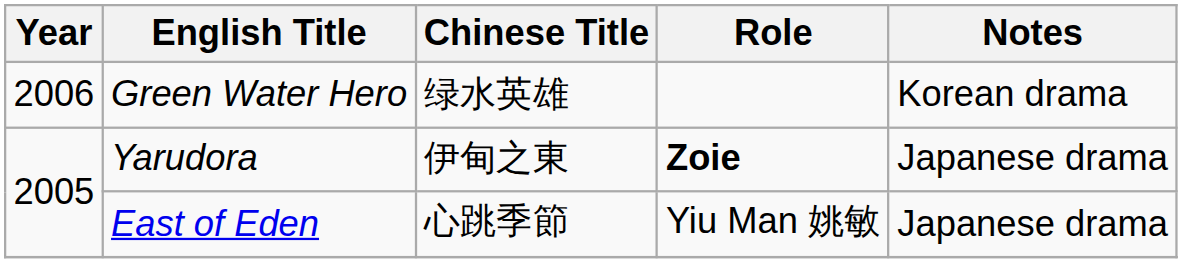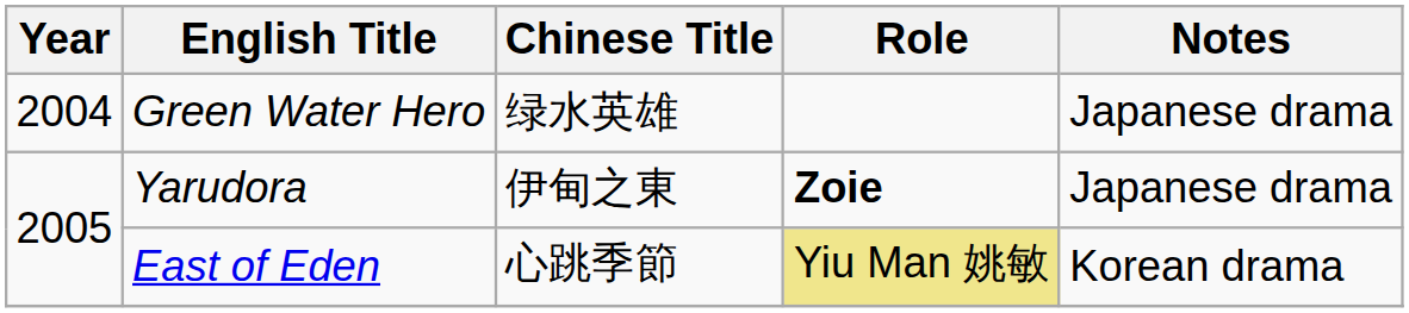Green Water Hero | Year: 2006 -> 2004
Green Water Hero | Notes: Korean drama -> Japanese drama
East of Eden | Role: no background -> khaki background
East of Eden | Notes: Japanese drama -> Korean drama
